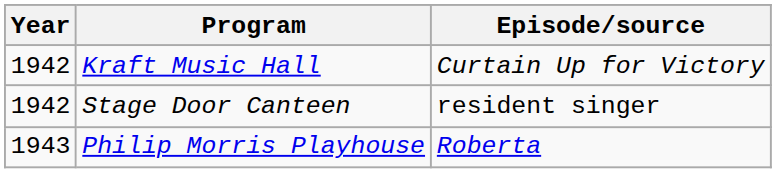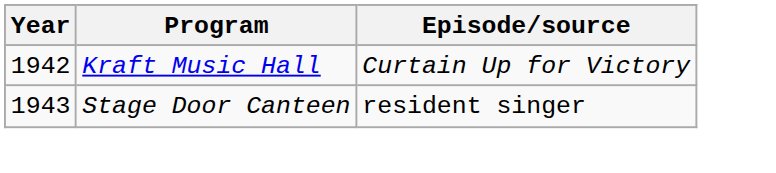Stage Door Canteen | Year: 1942 -> 1943
- row: 1943 | Philip Morris Playhouse | Roberta
